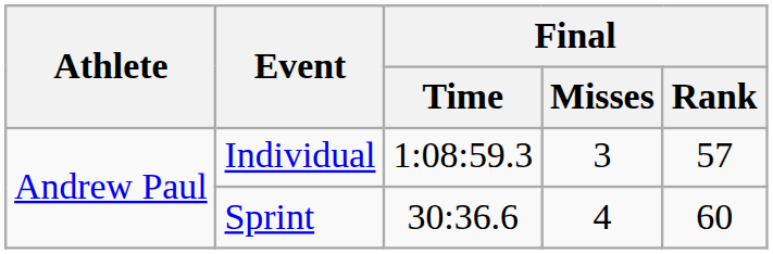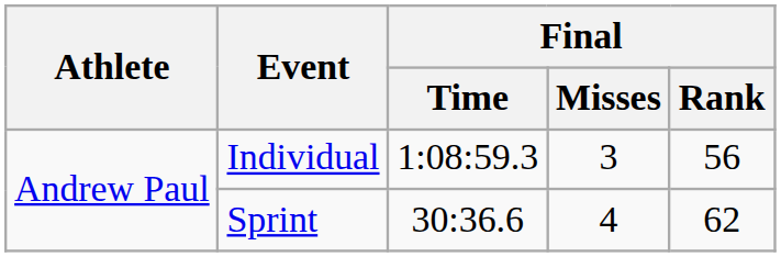Individual | Final / Rank: 57 -> 56
Sprint | Final / Rank: 60 -> 62
